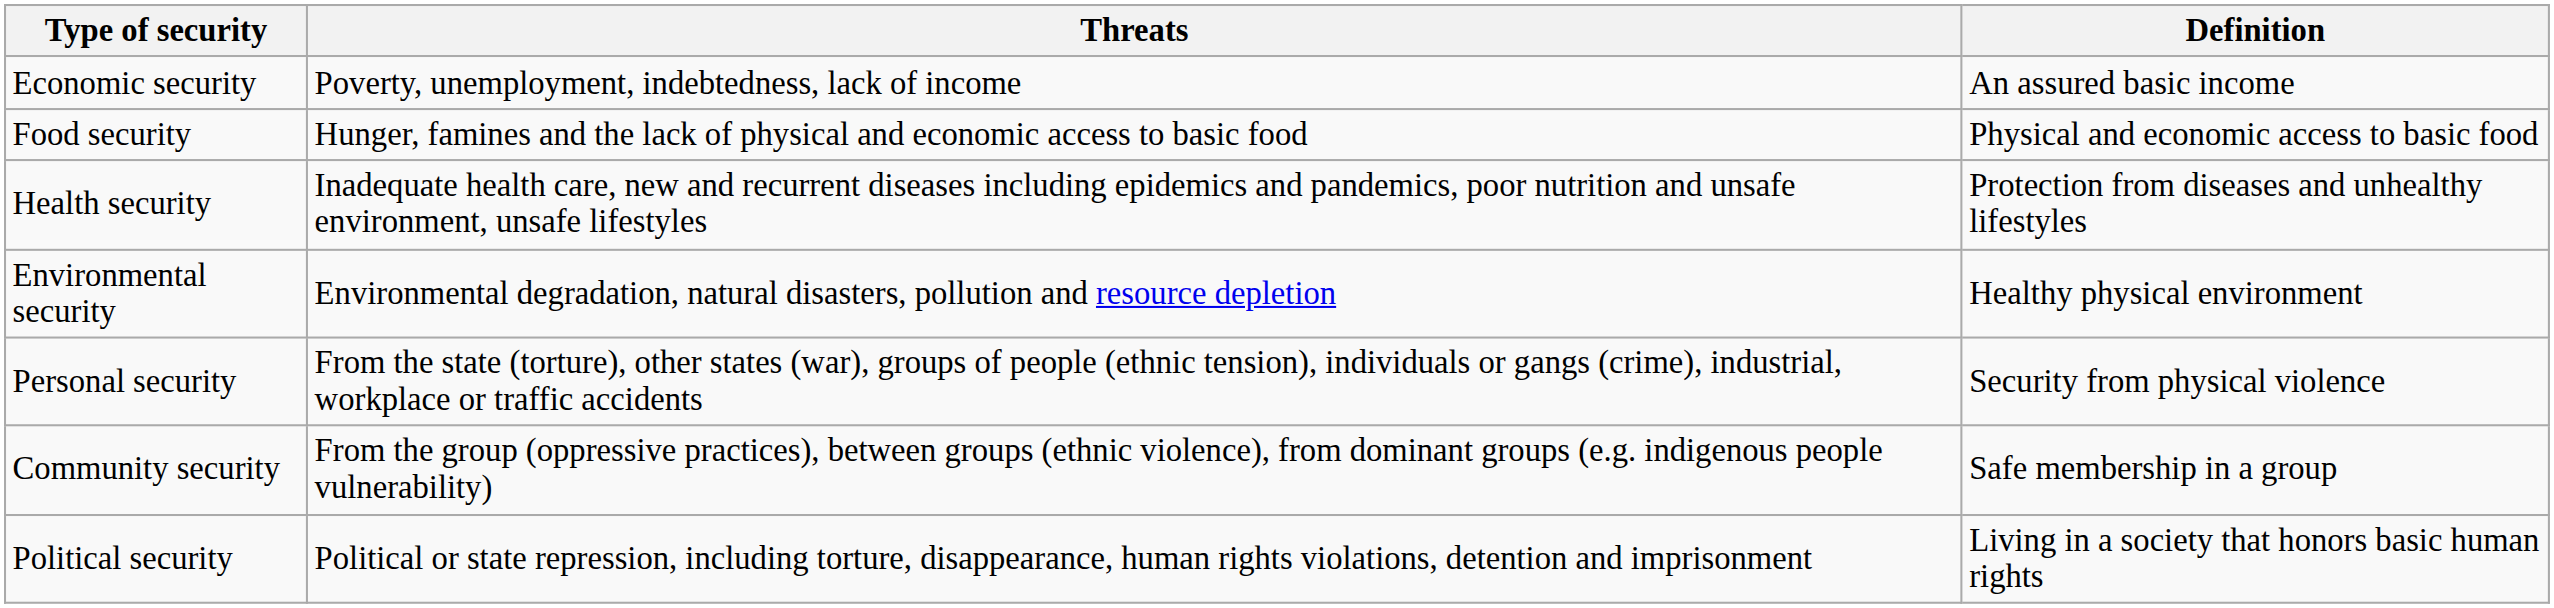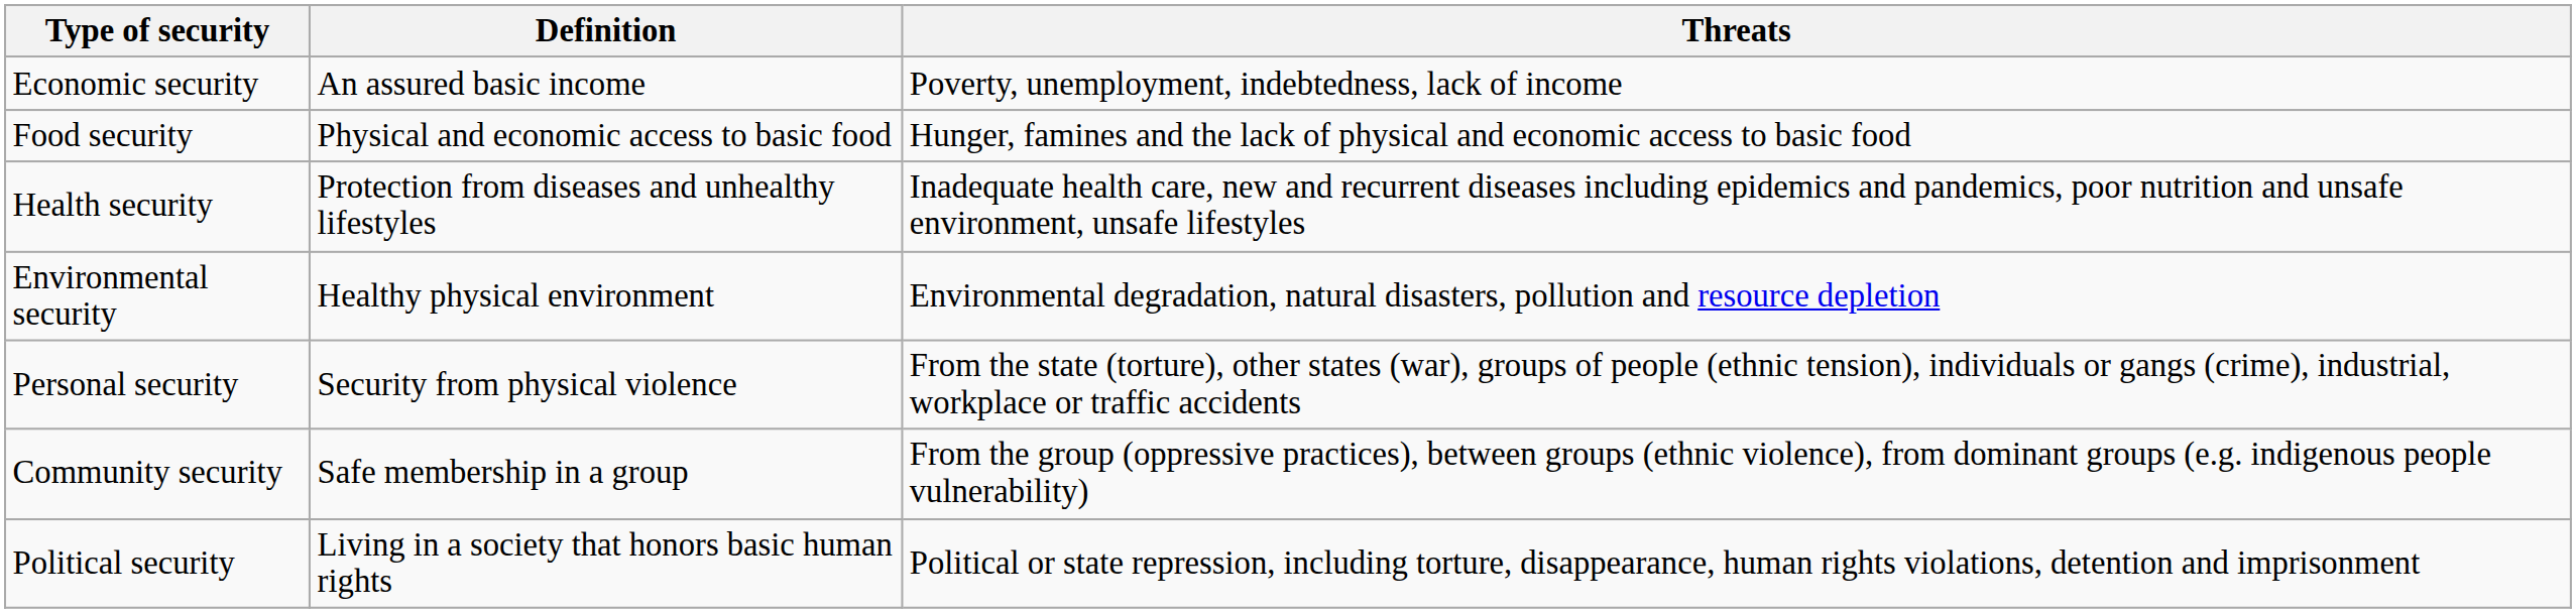columns swapped: Definition <-> Threats
